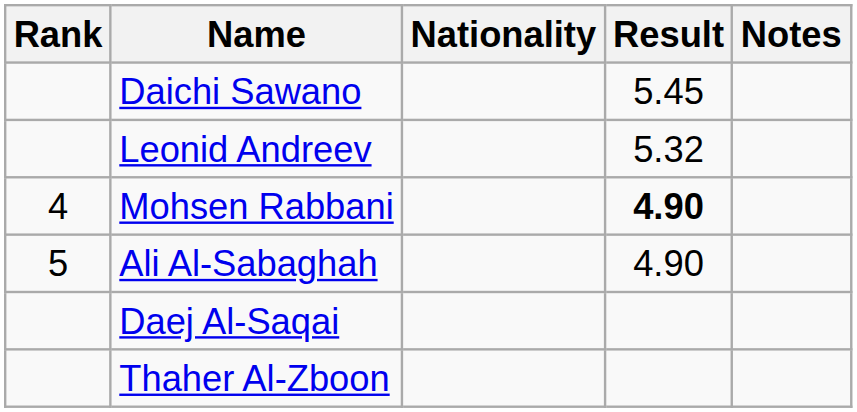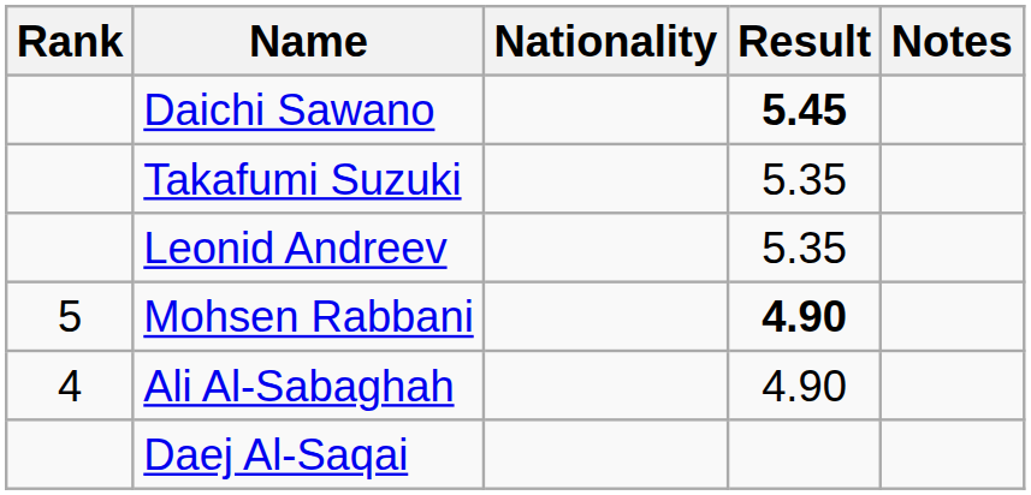Daichi Sawano | Result: normal -> bold
+ row: Takafumi Suzuki | 5.35
Leonid Andreev | Result: 5.32 -> 5.35
Mohsen Rabbani | Rank: 4 -> 5
Ali Al-Sabaghah | Rank: 5 -> 4
- row: Thaher Al-Zboon
